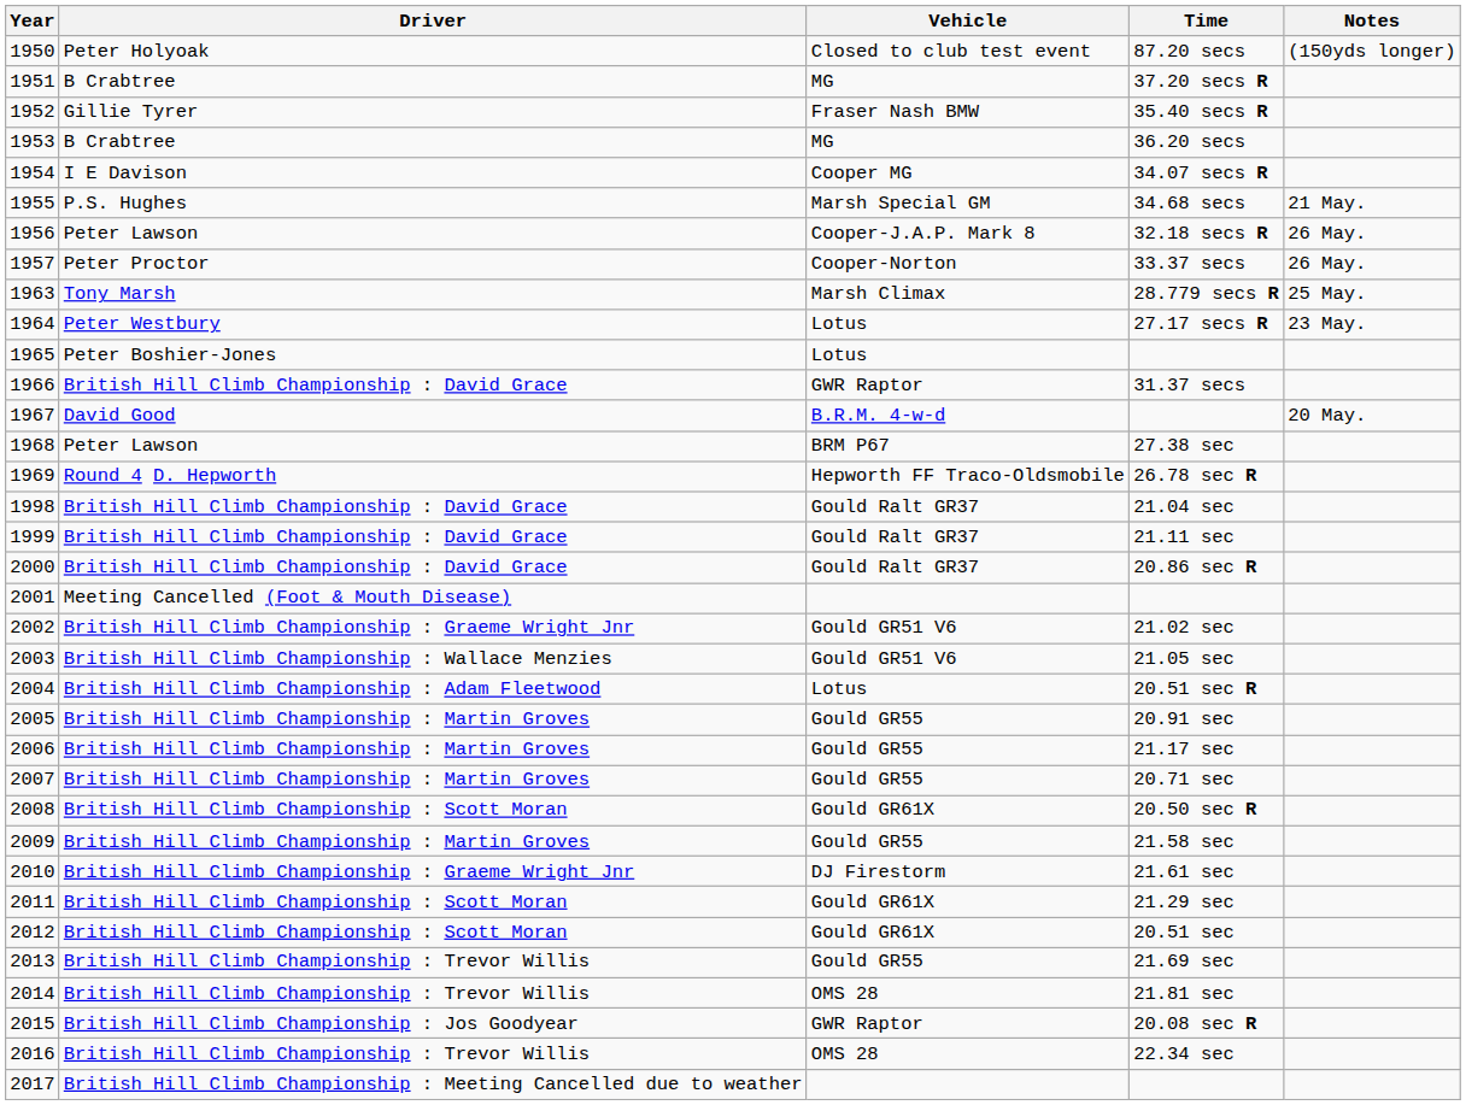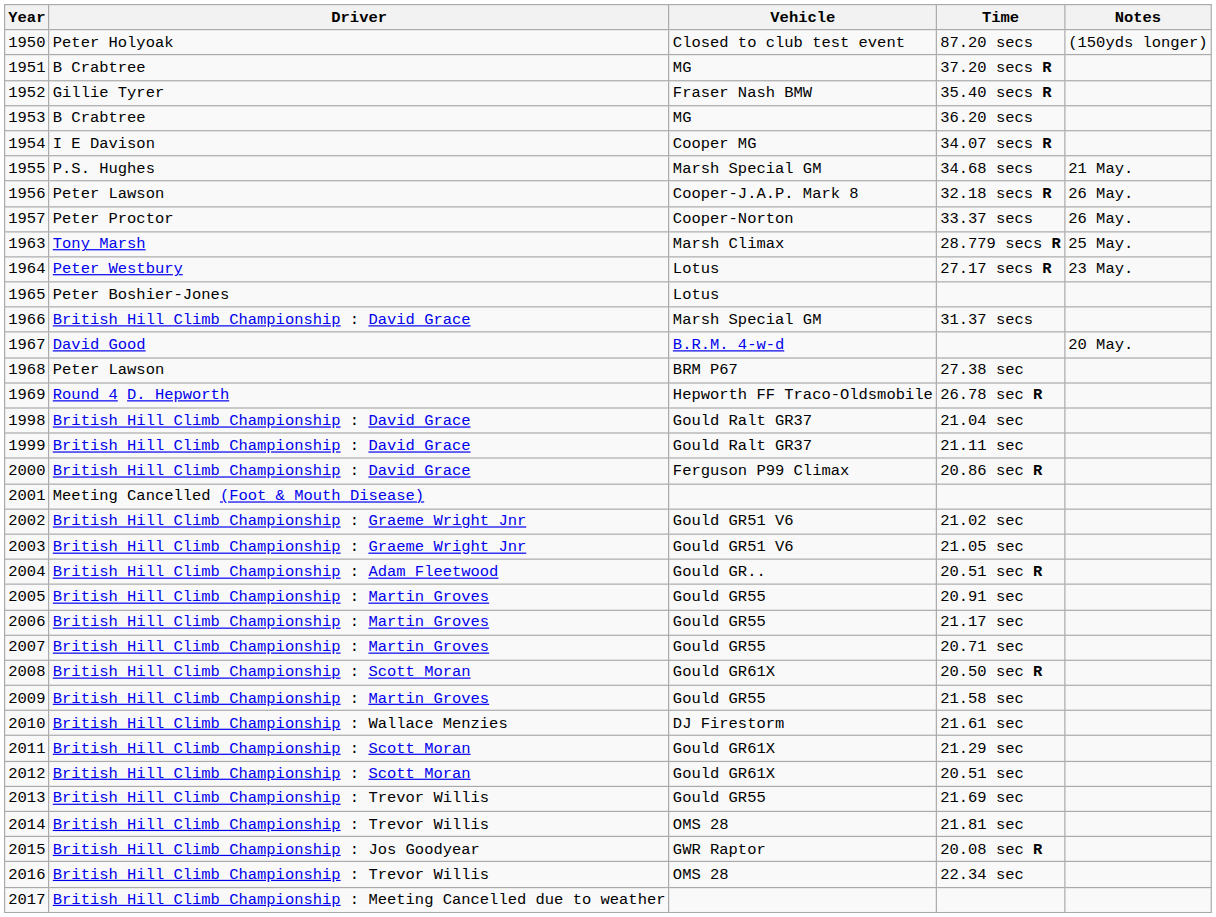31.37 secs | Vehicle: GWR Raptor -> Marsh Special GM
20.86 sec R | Vehicle: Gould Ralt GR37 -> Ferguson P99 Climax
21.05 sec | Driver: British Hill Climb Championship : Wallace Menzies -> British Hill Climb Championship : Graeme Wright Jnr
20.51 sec R | Vehicle: Lotus -> Gould GR..
21.61 sec | Driver: British Hill Climb Championship : Graeme Wright Jnr -> British Hill Climb Championship : Wallace Menzies
